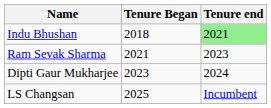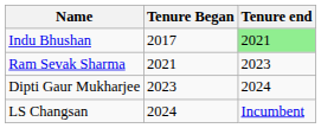Indu Bhushan | Tenure Began: 2018 -> 2017
LS Changsan | Tenure Began: 2025 -> 2024
